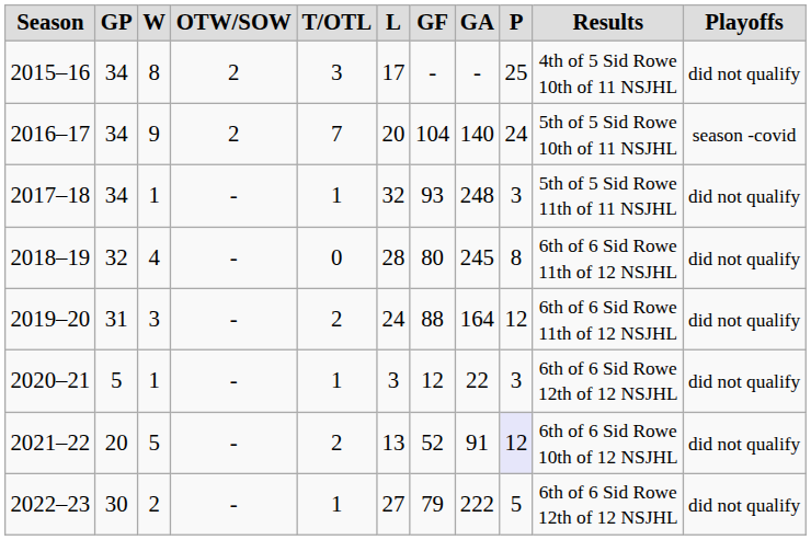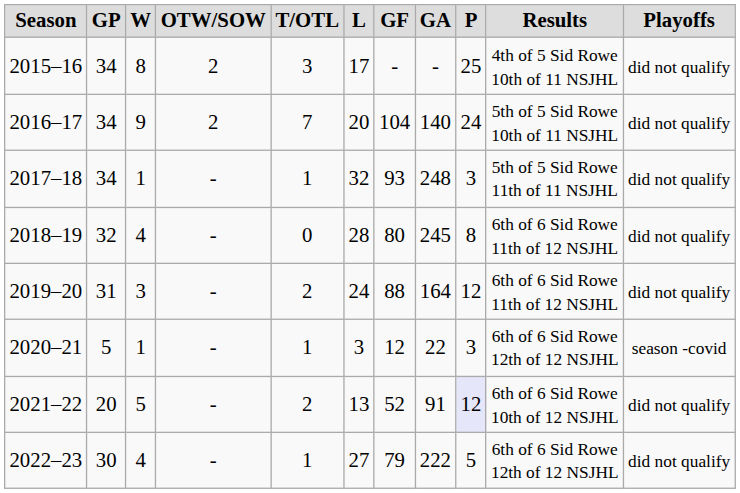2016–17 | Playoffs: season -covid -> did not qualify
2020–21 | Playoffs: did not qualify -> season -covid
2022–23 | W: 2 -> 4
